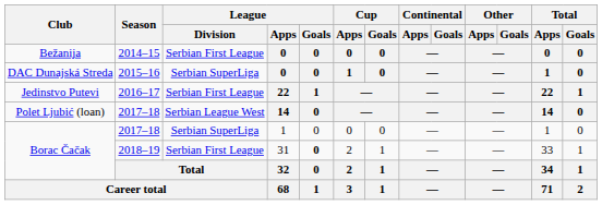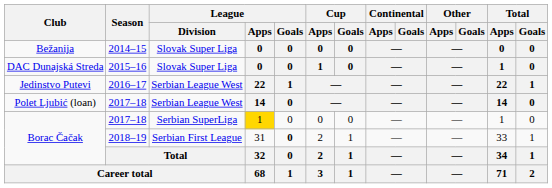Bežanija | League / Division: Serbian First League -> Slovak Super Liga
DAC Dunajská Streda | League / Division: Serbian SuperLiga -> Slovak Super Liga
Jedinstvo Putevi | League / Division: Serbian First League -> Serbian League West
Borac Čačak / 2017–18 | League / Apps: no background -> gold background
